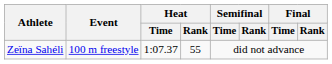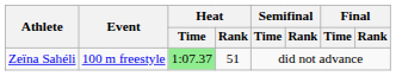Zeïna Sahéli | Heat / Time: no background -> lightgreen background
Zeïna Sahéli | Heat / Rank: 55 -> 51
